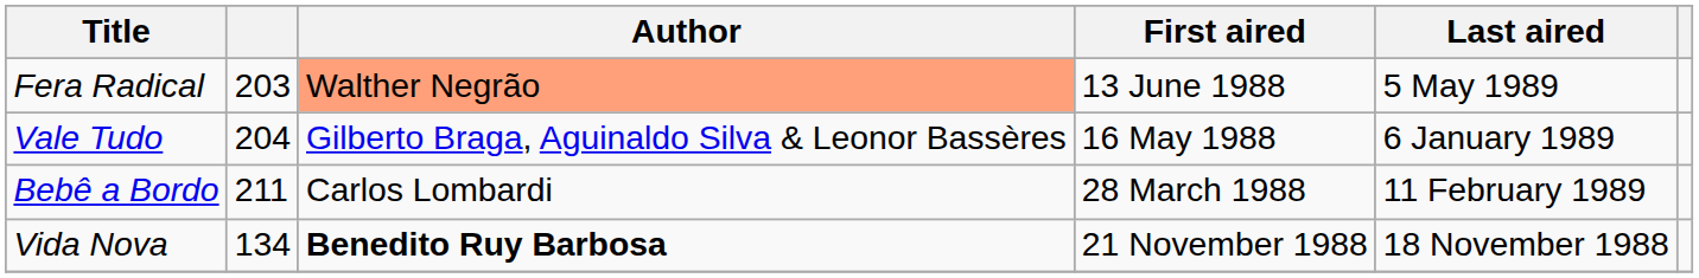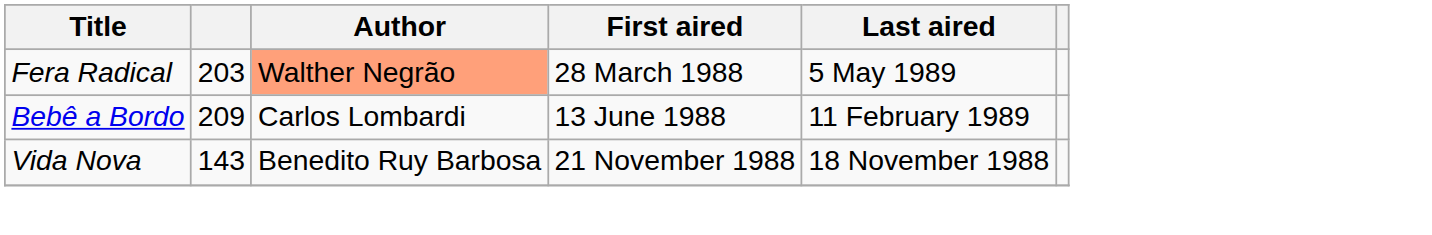Fera Radical | First aired: 13 June 1988 -> 28 March 1988
- row: Vale Tudo | 204 | Gilberto Braga, Aguinaldo Silva & Leonor Bassères | 16 May 1988 | 6 January 1989
Bebê a Bordo | column 2: 211 -> 209
Bebê a Bordo | First aired: 28 March 1988 -> 13 June 1988
Vida Nova | column 2: 134 -> 143
Vida Nova | Author: bold -> normal
